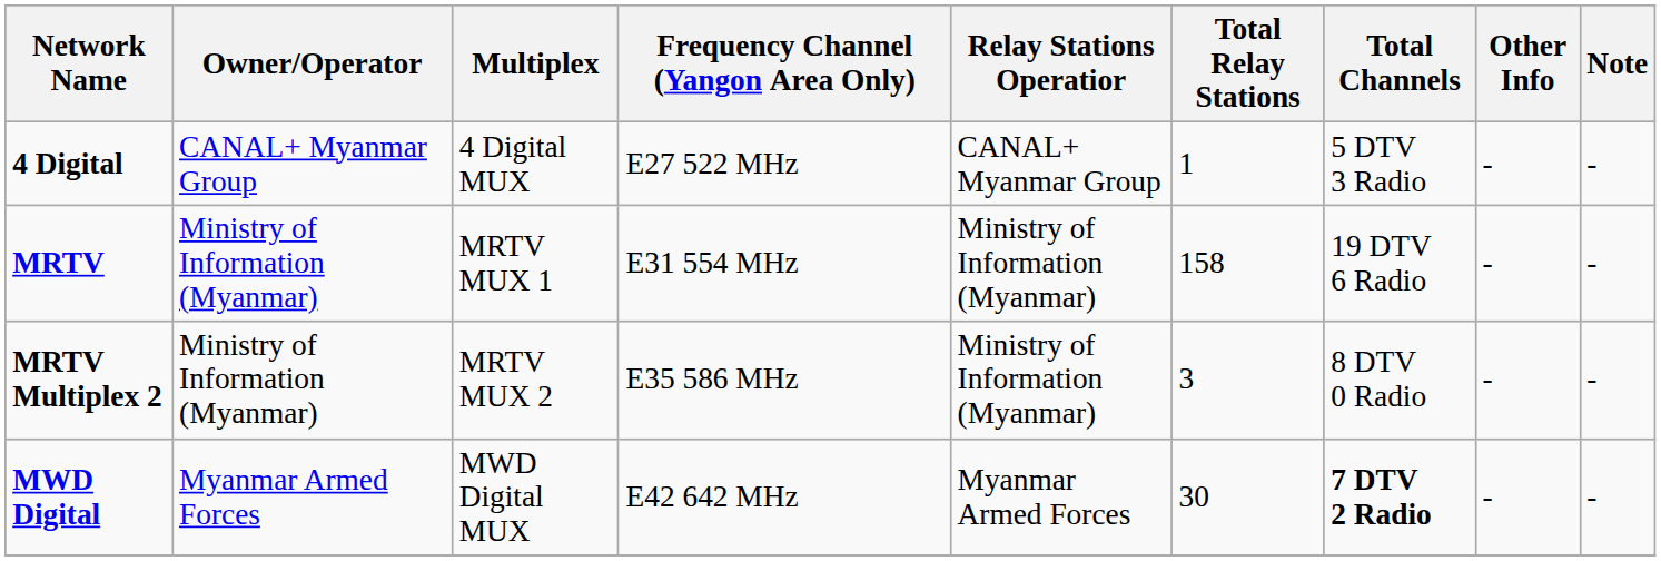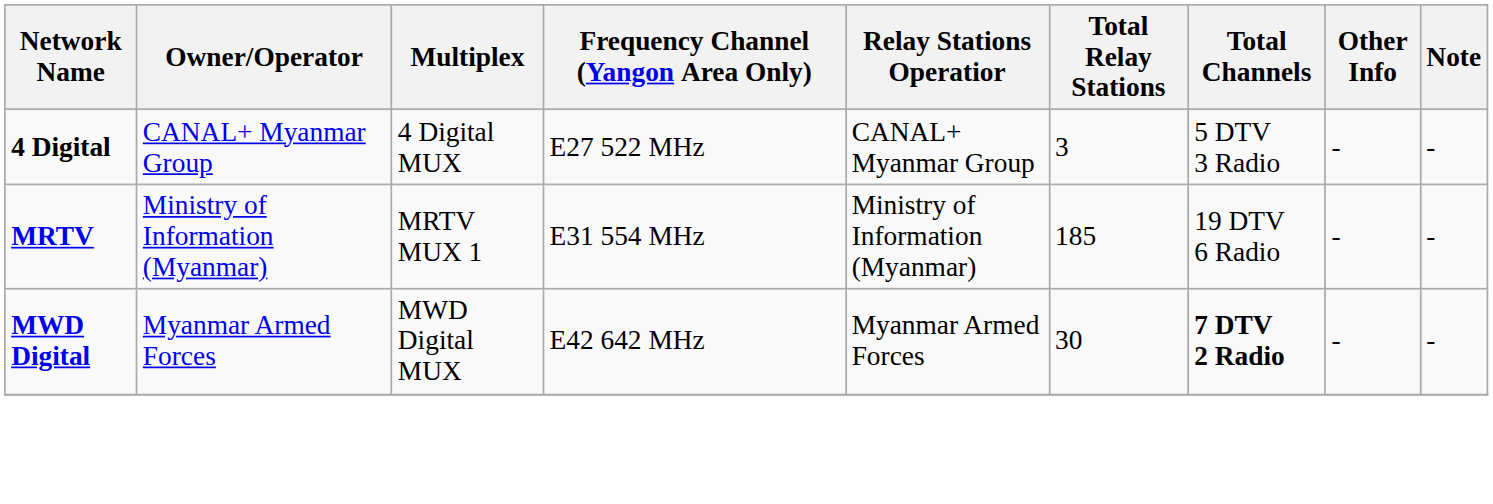4 Digital | Total Relay Stations: 1 -> 3
MRTV | Total Relay Stations: 158 -> 185
- row: MRTV Multiplex 2 | Ministry of Information (Myanmar) | MRTV MUX 2 | E35 586 MHz | Ministry of Information (Myanmar) | 3 | 8 DTV 0 Radio | - | -
